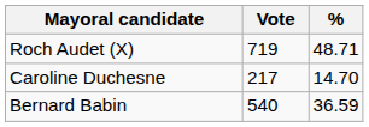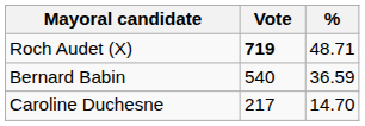Roch Audet (X) | Vote: normal -> bold
rows swapped: Bernard Babin <-> Caroline Duchesne
